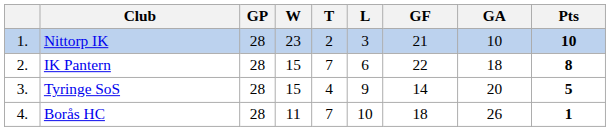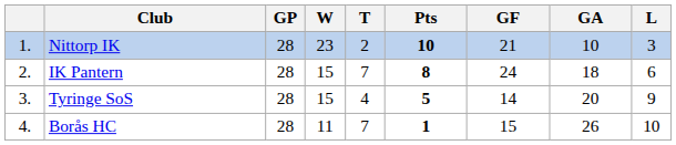columns swapped: L <-> Pts
IK Pantern | GF: 22 -> 24
Borås HC | GF: 18 -> 15
